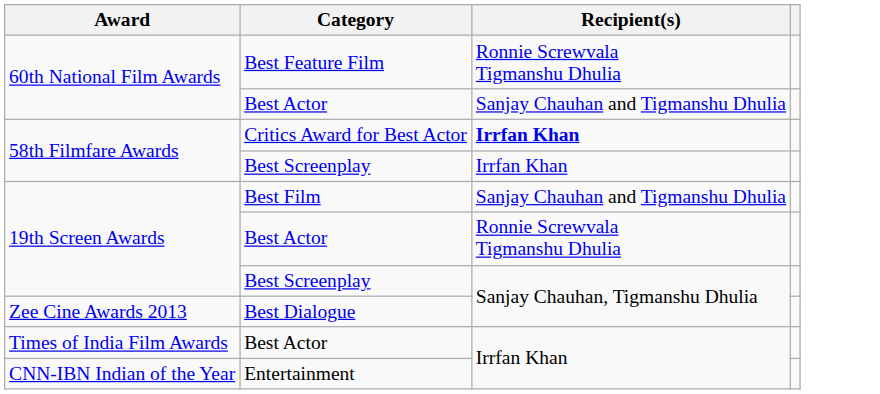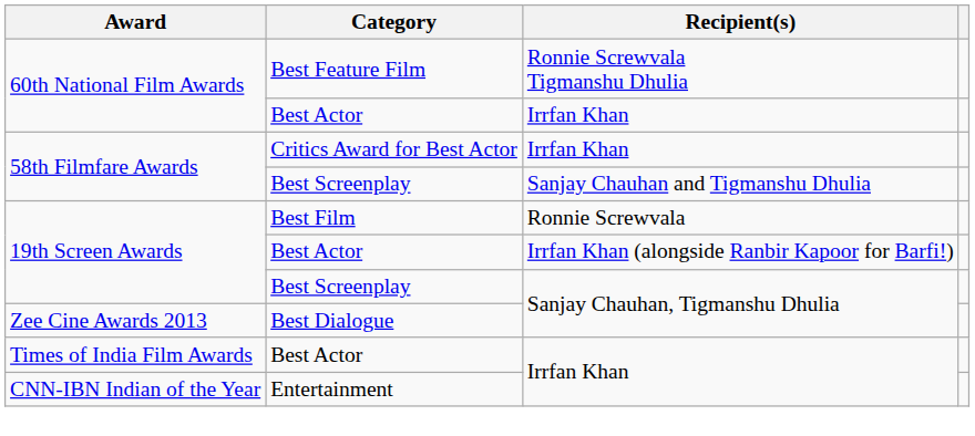60th National Film Awards / Best Actor | Recipient(s): Sanjay Chauhan and Tigmanshu Dhulia -> Irrfan Khan
Critics Award for Best Actor | Recipient(s): bold -> normal
58th Filmfare Awards / Best Screenplay | Recipient(s): Irrfan Khan -> Sanjay Chauhan and Tigmanshu Dhulia
Best Film | Recipient(s): Sanjay Chauhan and Tigmanshu Dhulia -> Ronnie Screwvala
19th Screen Awards / Best Actor | Recipient(s): Ronnie Screwvala Tigmanshu Dhulia -> Irrfan Khan (alongside Ranbir Kapoor for Barfi!)
